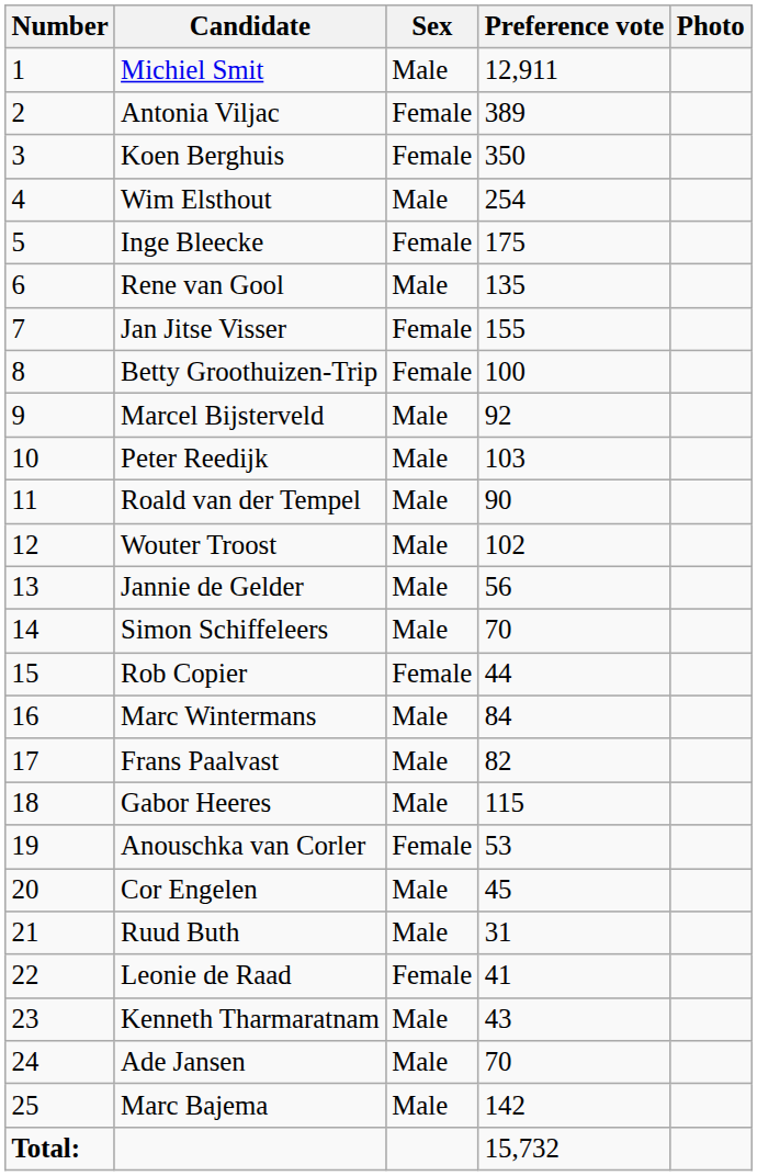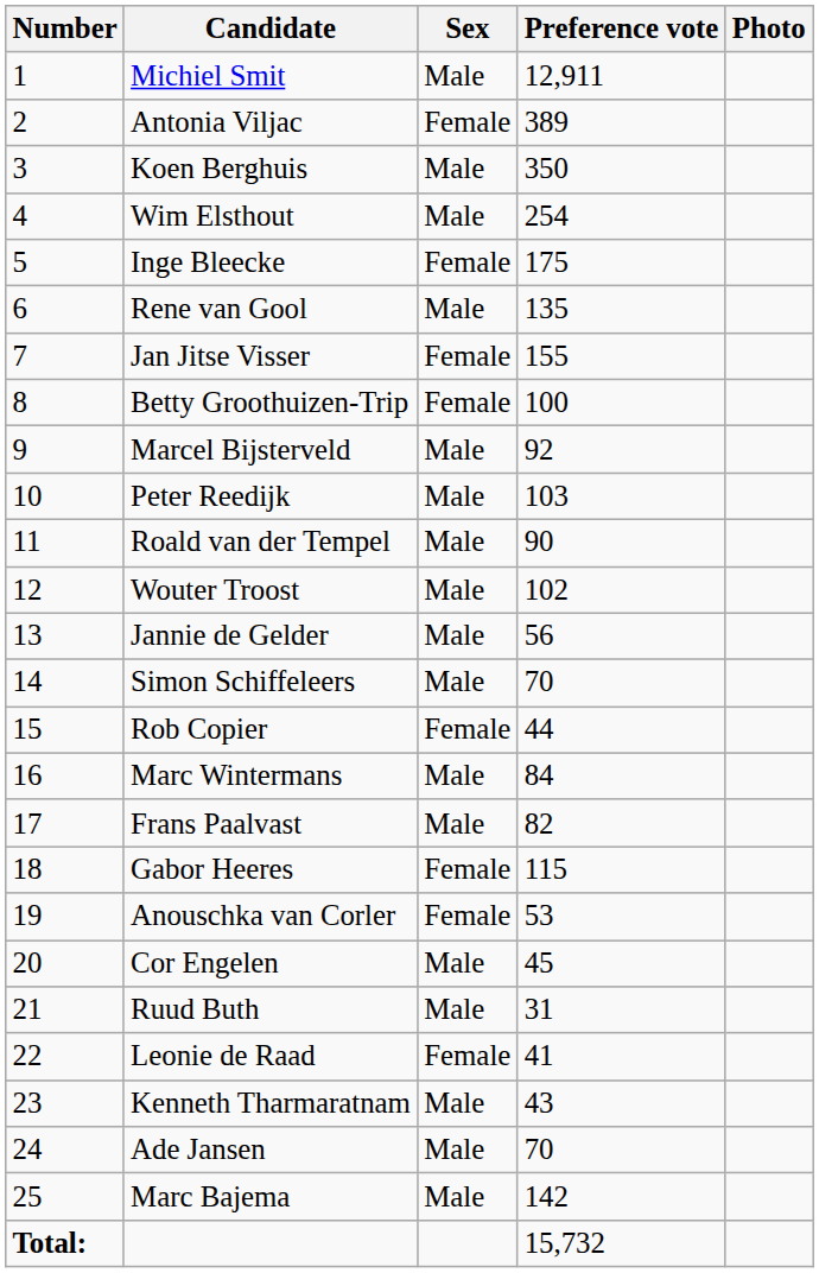Koen Berghuis | Sex: Female -> Male
Gabor Heeres | Sex: Male -> Female
